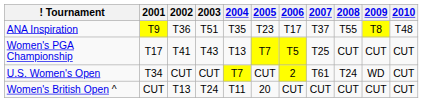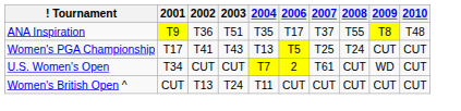- column: 2005 | T23 | T7 | CUT | 20
Women's PGA Championship | 2008: CUT -> T24
U.S. Women's Open | 2008: T24 -> CUT
